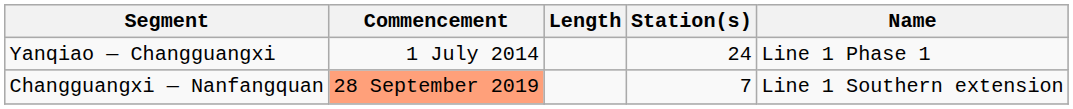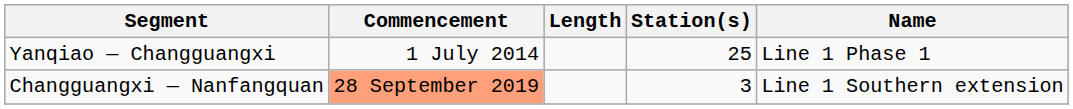Yanqiao — Changguangxi | Station(s): 24 -> 25
Changguangxi — Nanfangquan | Station(s): 7 -> 3
